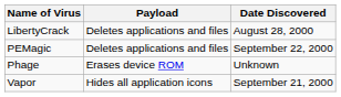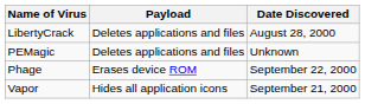PEMagic | Date Discovered: September 22, 2000 -> Unknown
Phage | Date Discovered: Unknown -> September 22, 2000
